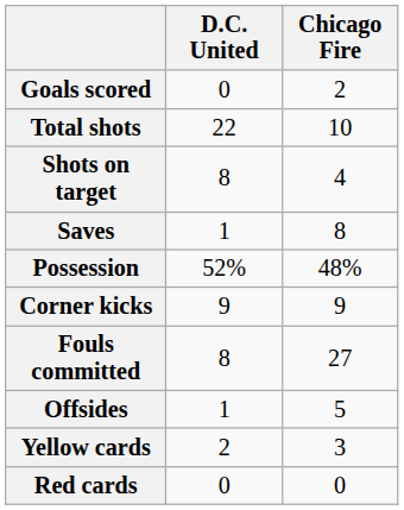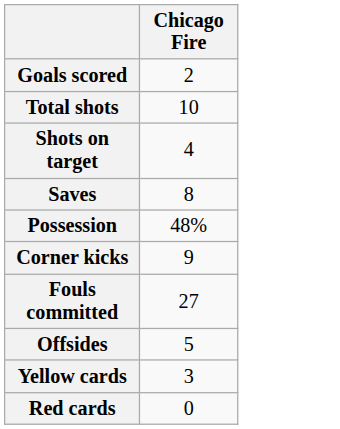- column: D.C. United | 0 | 22 | 8 | 1 | 52% | 9 | 8 | 1 | 2 | 0
